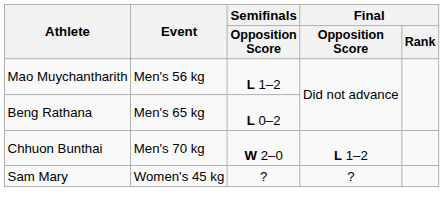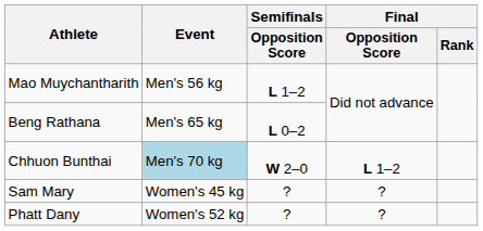Chhuon Bunthai | Event: no background -> lightblue background
+ row: Phatt Dany | Women's 52 kg | ? | ?
